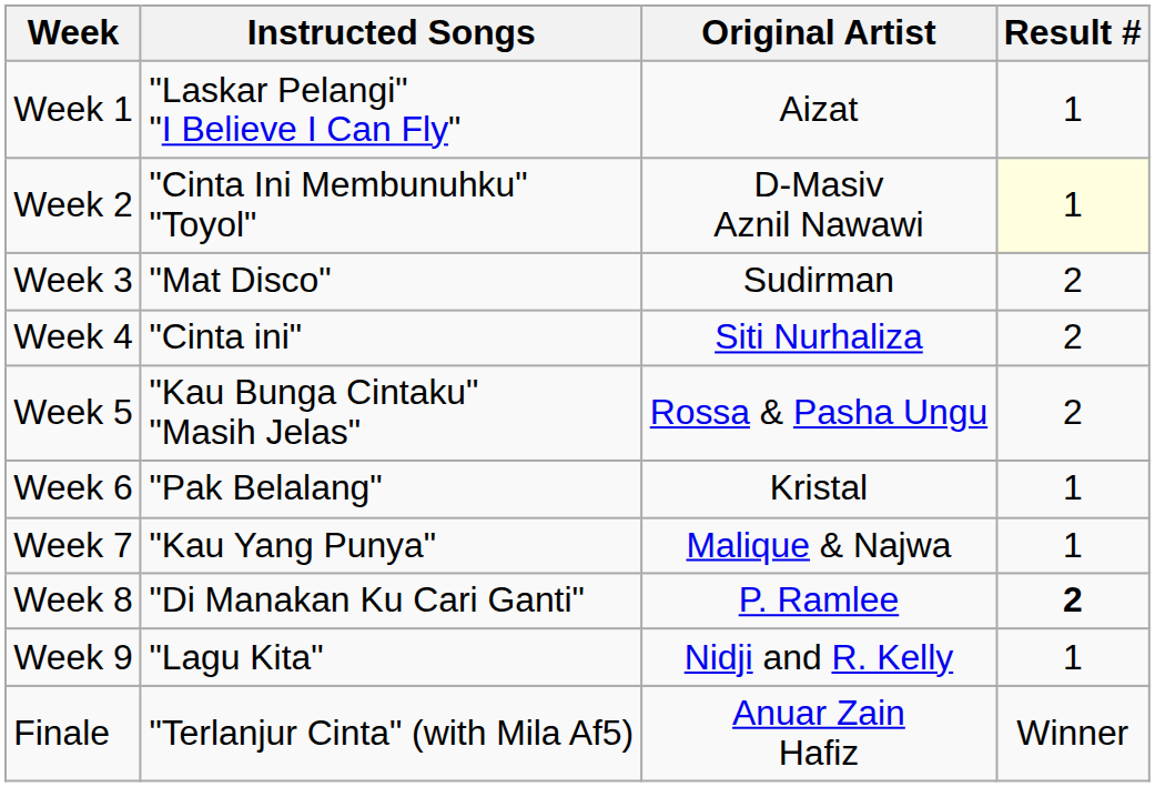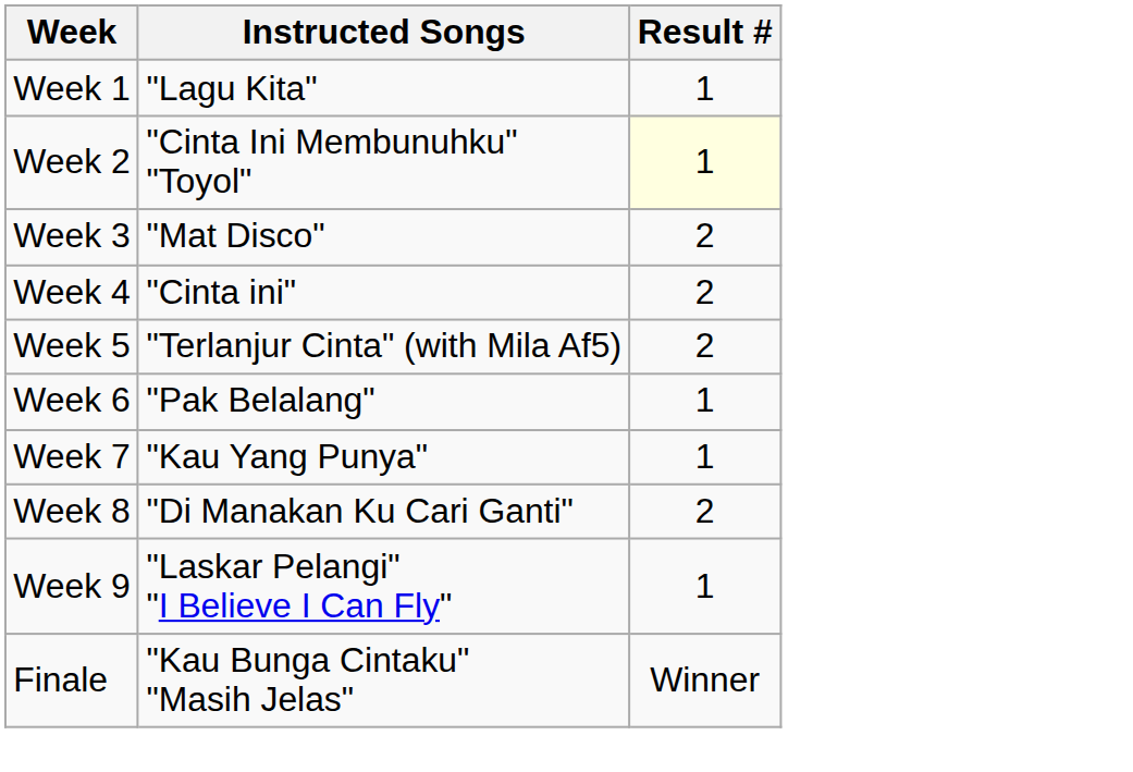- column: Original Artist | Aizat | D-Masiv Aznil Nawawi | Sudirman | Siti Nurhaliza | Rossa & Pasha Ungu | Kristal | Malique & Najwa | P. Ramlee | Nidji and R. Kelly | Anuar Zain Hafiz
Week 1 | Instructed Songs: "Laskar Pelangi" "I Believe I Can Fly" -> "Lagu Kita"
Week 5 | Instructed Songs: "Kau Bunga Cintaku" "Masih Jelas" -> "Terlanjur Cinta" (with Mila Af5)
Week 8 | Result #: bold -> normal
Week 9 | Instructed Songs: "Lagu Kita" -> "Laskar Pelangi" "I Believe I Can Fly"
Finale | Instructed Songs: "Terlanjur Cinta" (with Mila Af5) -> "Kau Bunga Cintaku" "Masih Jelas"
